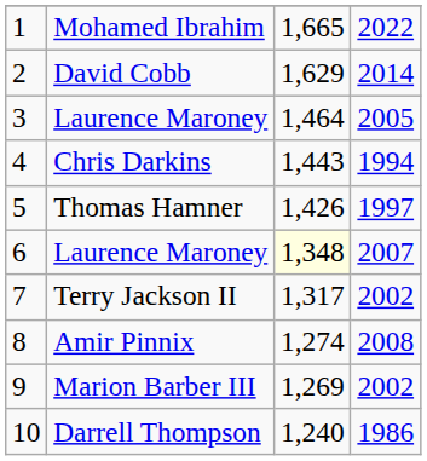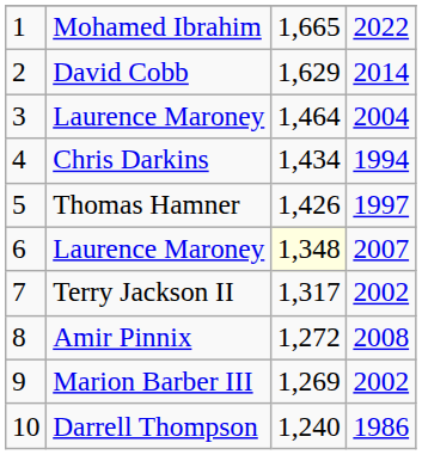3 / Laurence Maroney | column 4: 2005 -> 2004
Chris Darkins | column 3: 1,443 -> 1,434
Amir Pinnix | column 3: 1,274 -> 1,272
